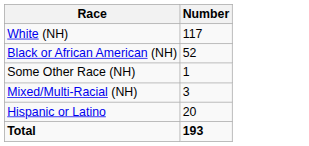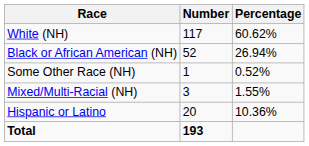+ column: Percentage | 60.62% | 26.94% | 0.52% | 1.55% | 10.36%
